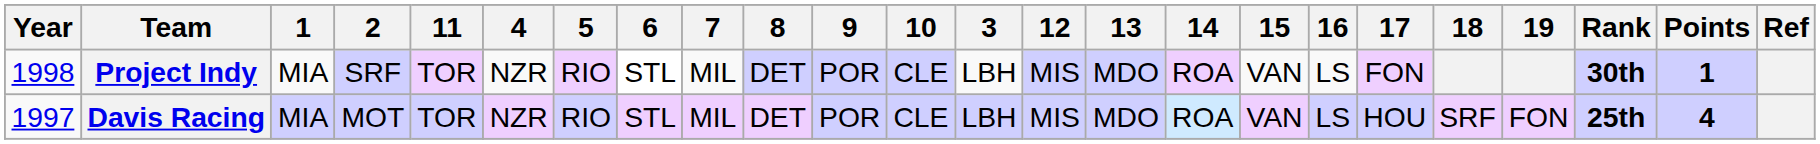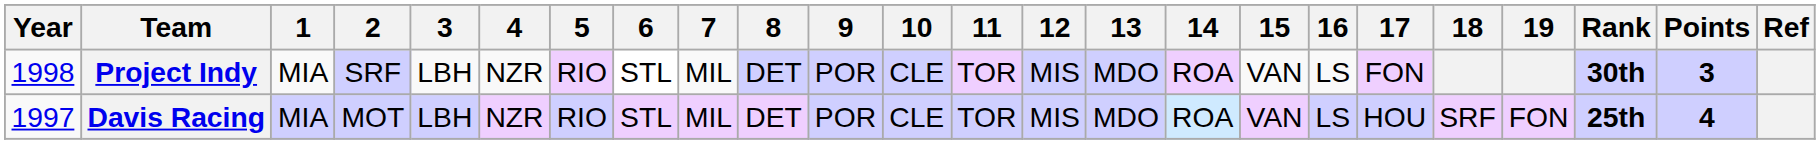columns swapped: 3 <-> 11
Project Indy | Points: 1 -> 3
